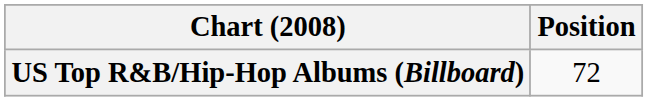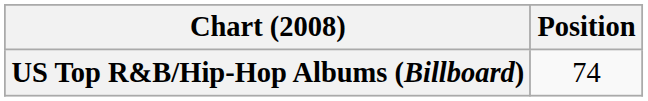US Top R&B/Hip-Hop Albums (Billboard) | Position: 72 -> 74
